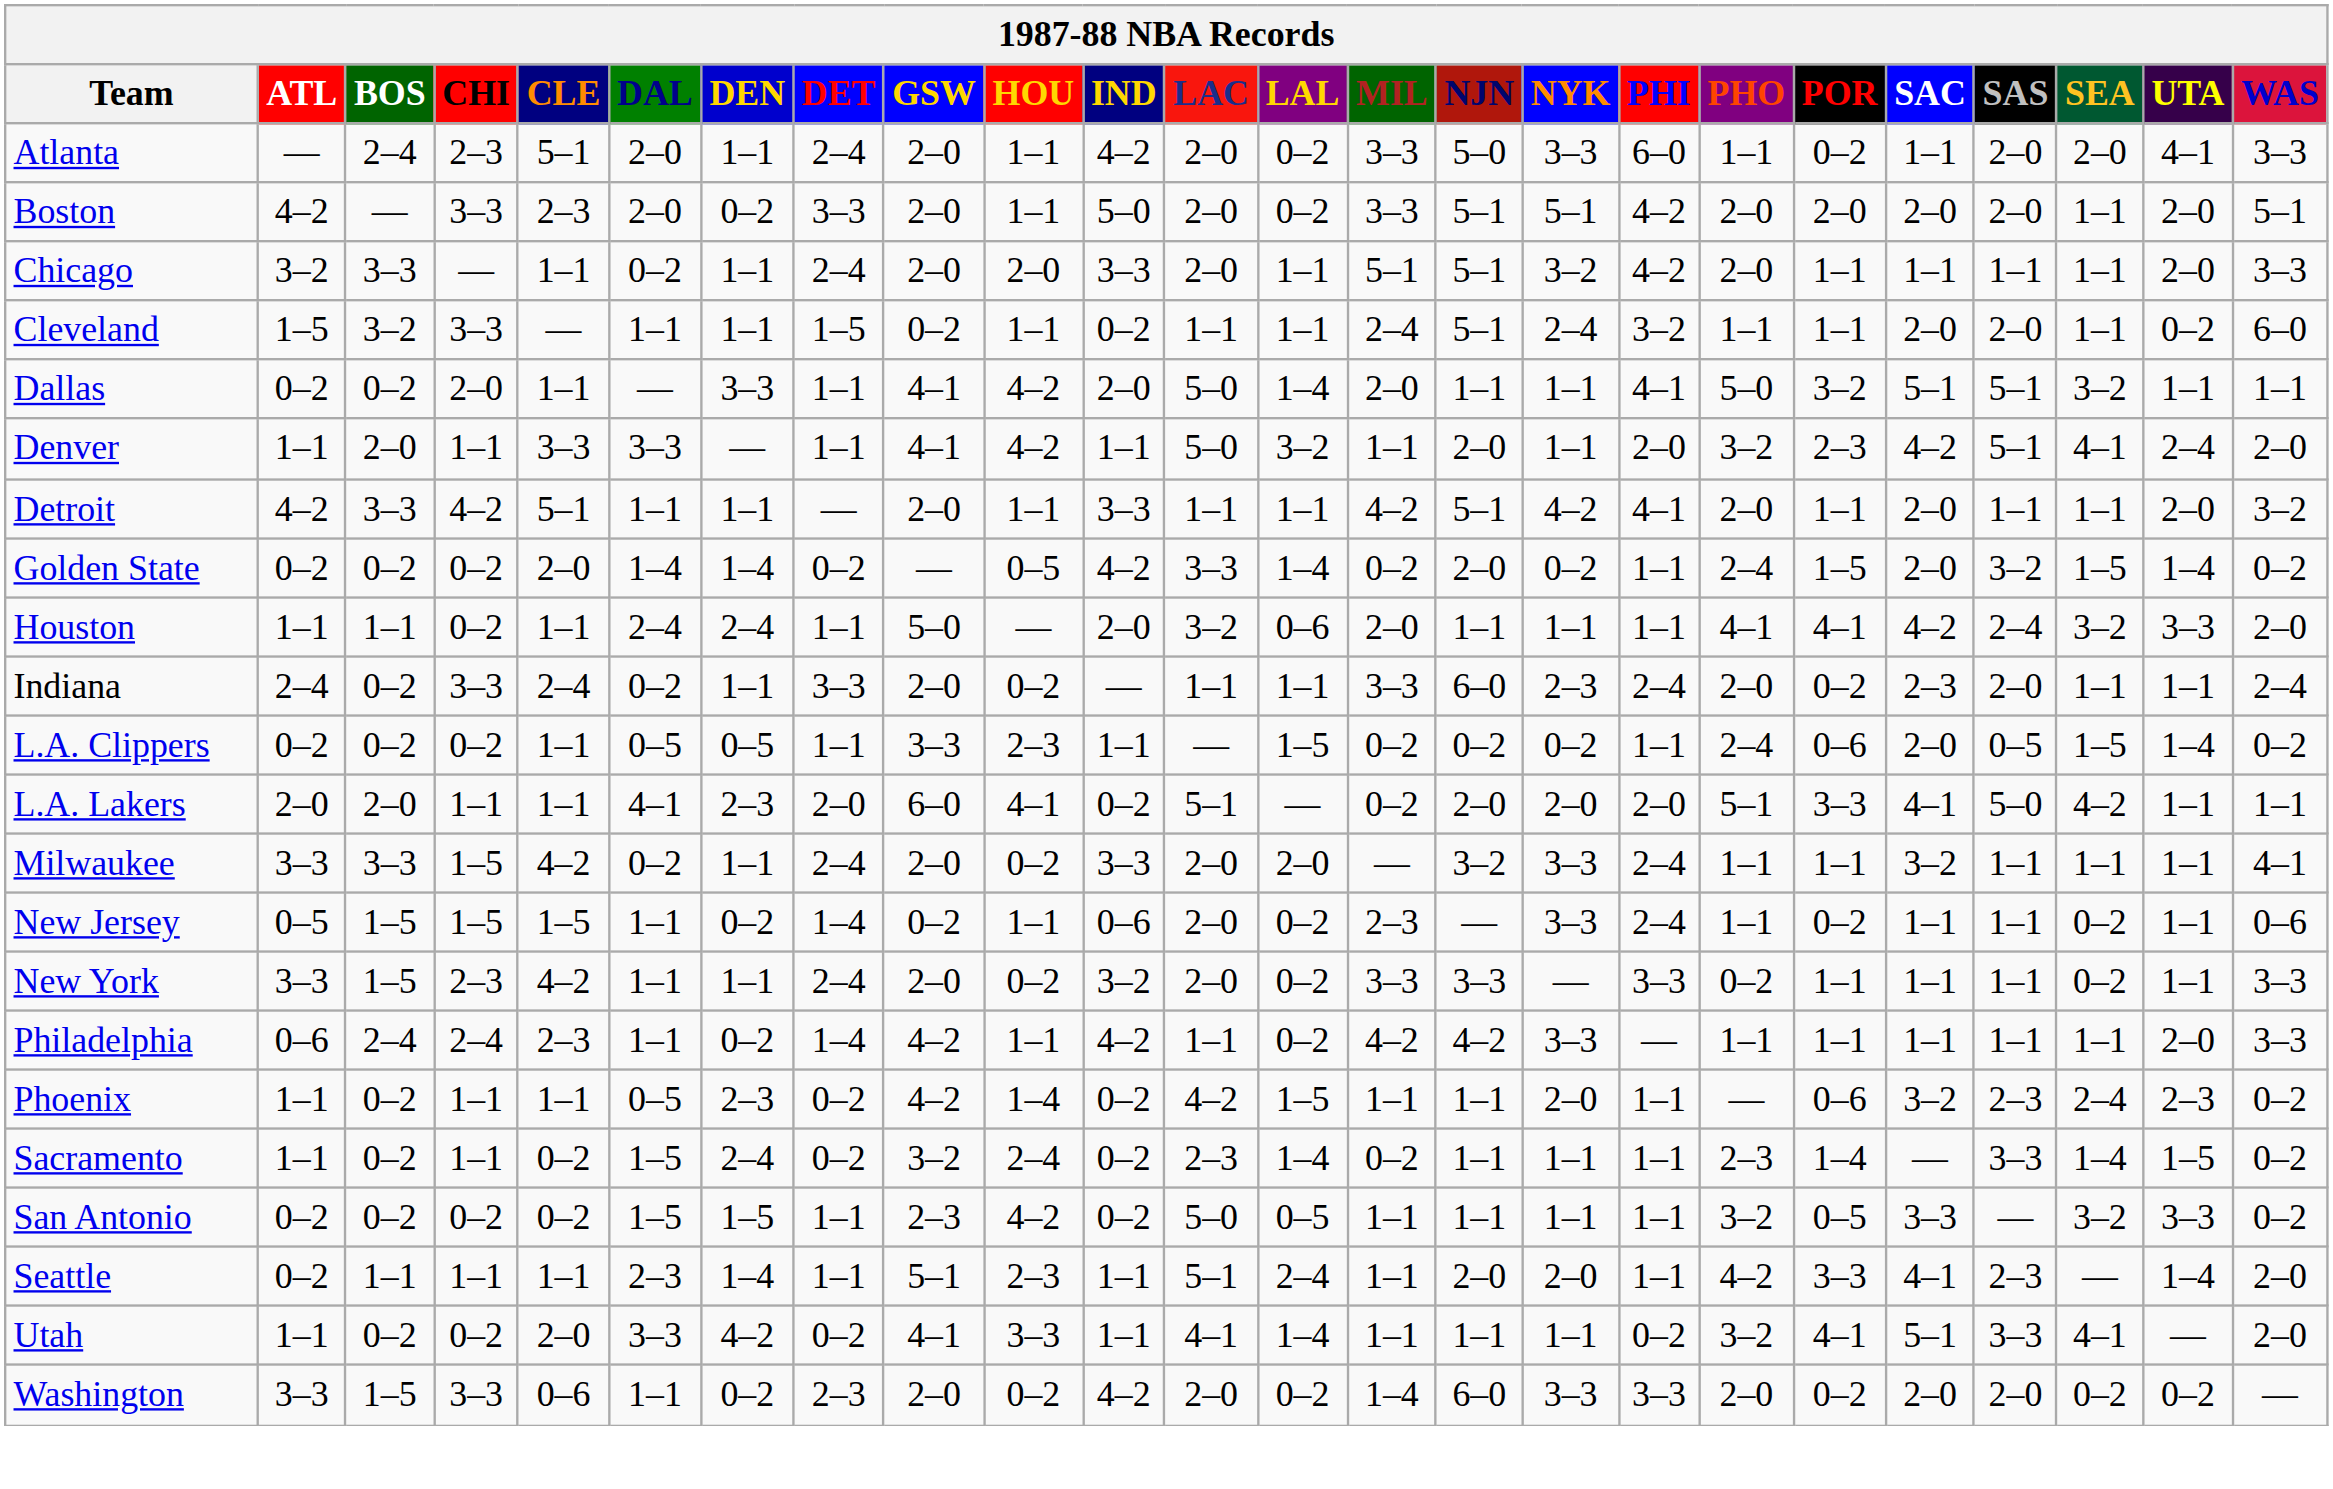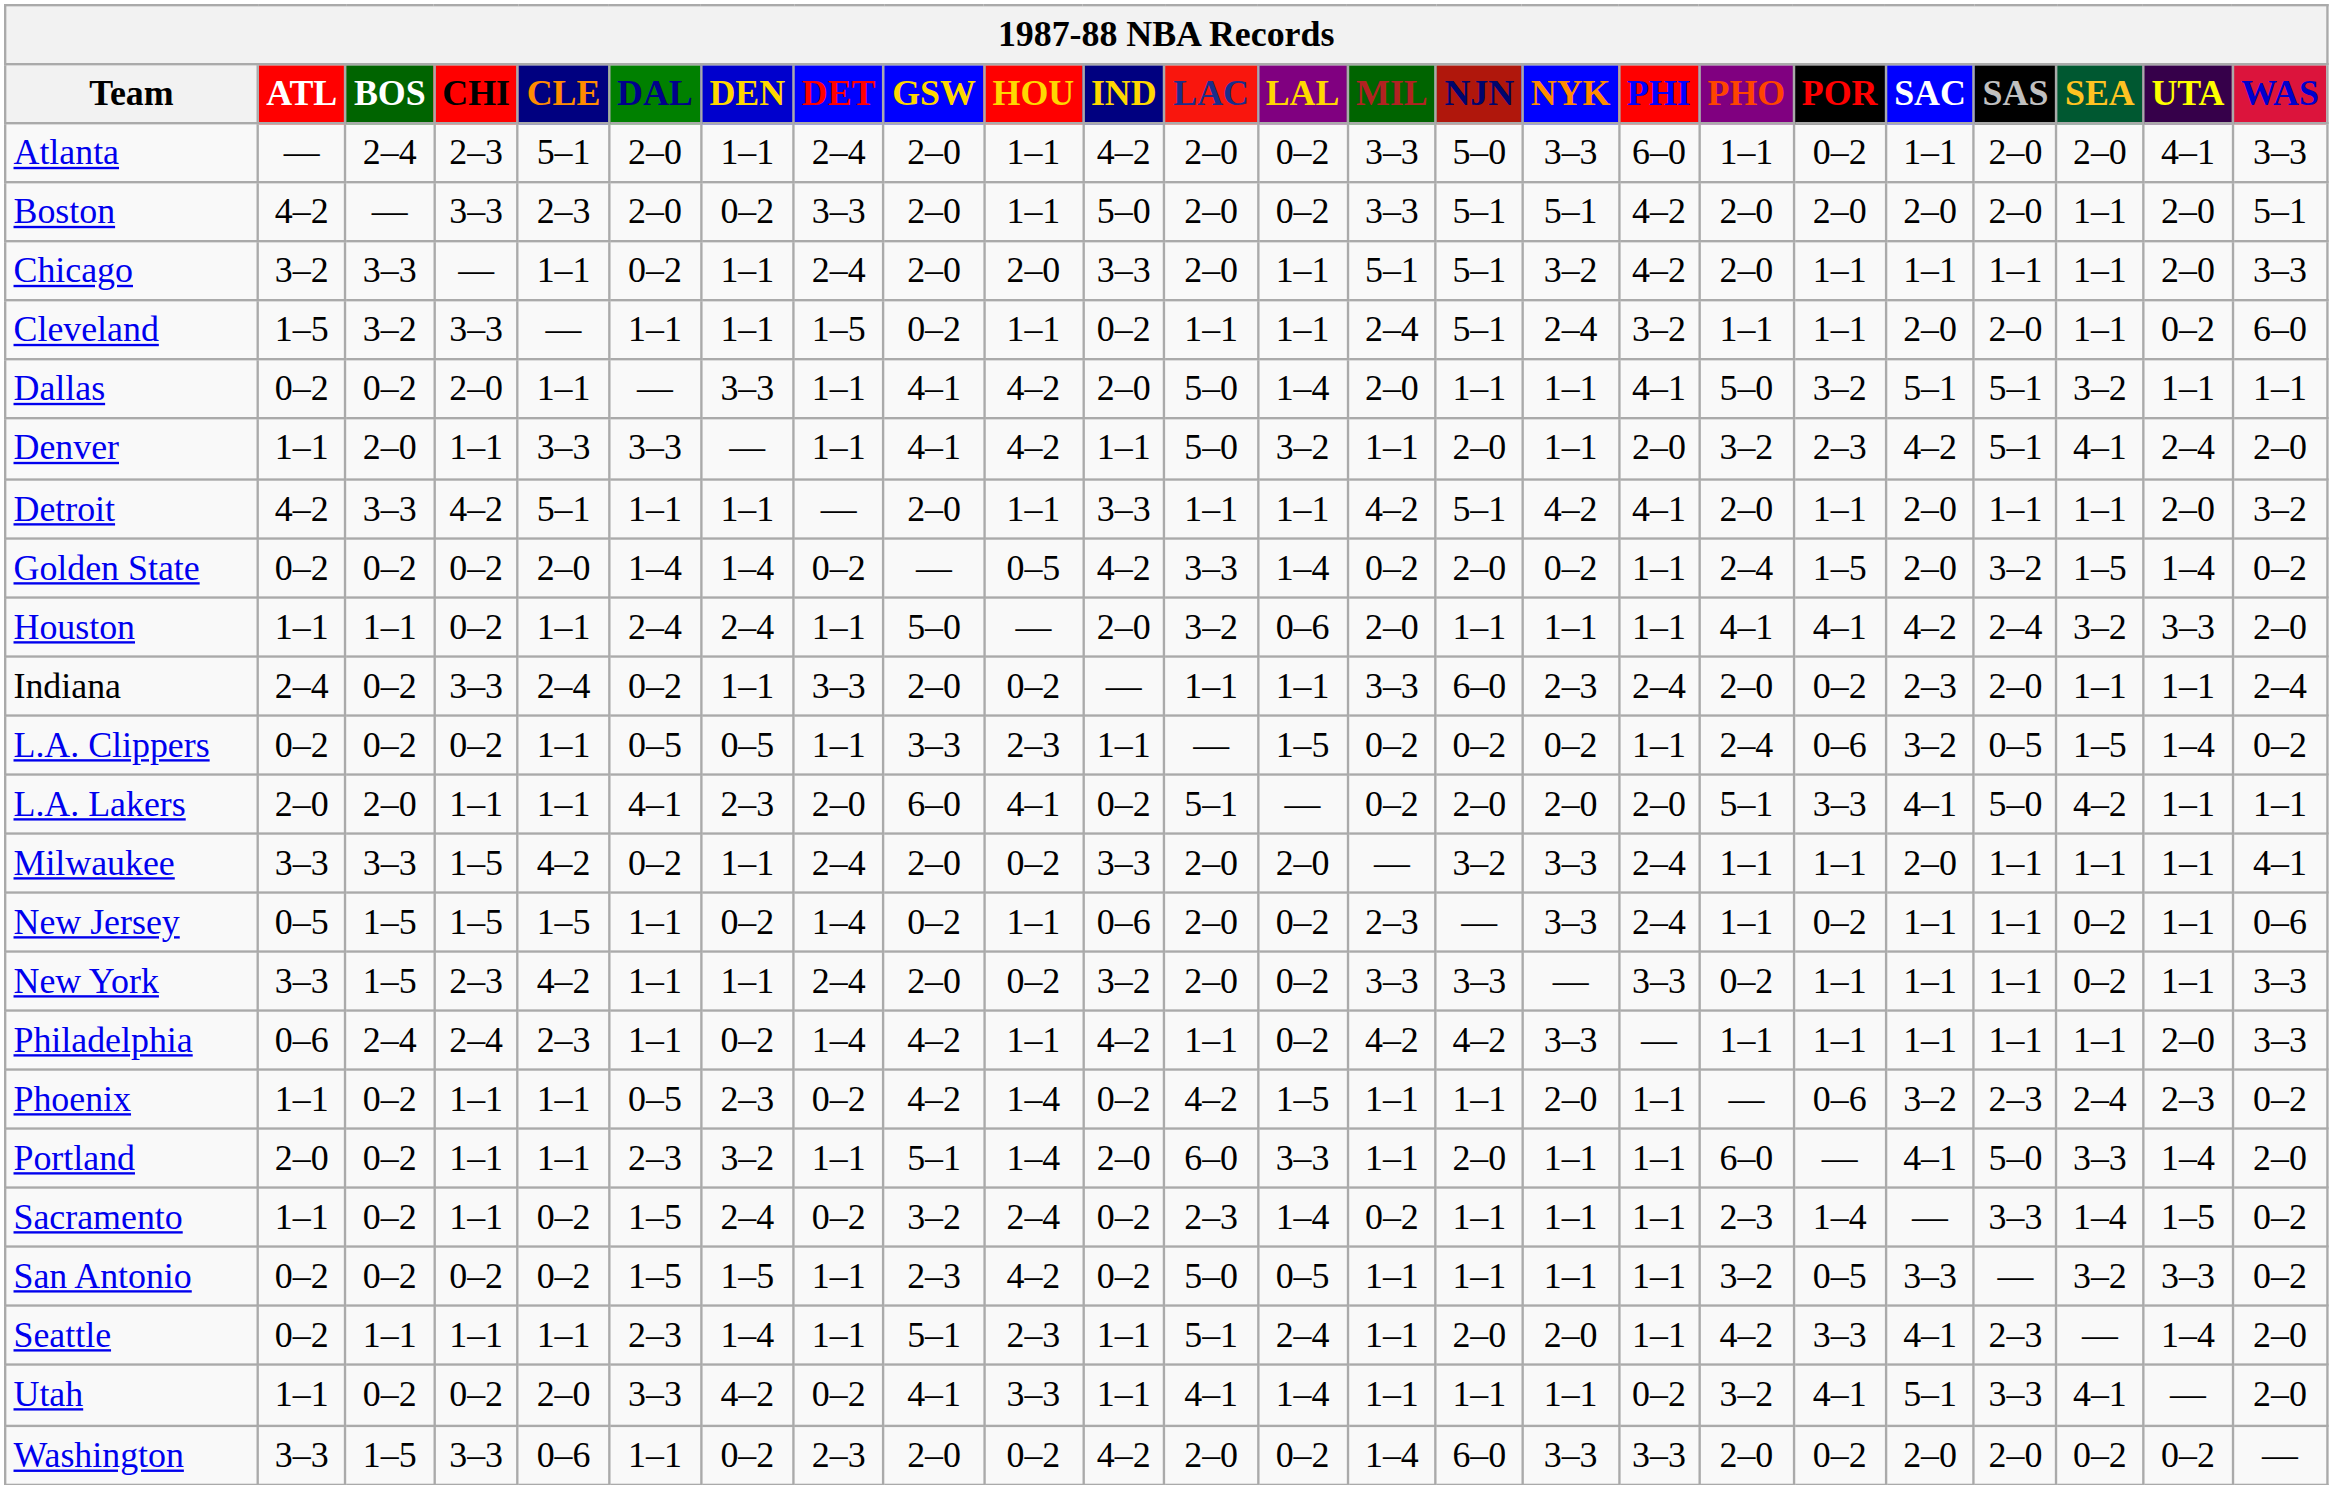L.A. Clippers | SAC: 2–0 -> 3–2
Milwaukee | SAC: 3–2 -> 2–0
+ row: Portland | 2–0 | 0–2 | 1–1 | 1–1 | 2–3 | 3–2 | 1–1 | 5–1 | 1–4 | 2–0 | 6–0 | 3–3 | 1–1 | 2–0 | 1–1 | 1–1 | 6–0 | — | 4–1 | 5–0 | 3–3 | 1–4 | 2–0
